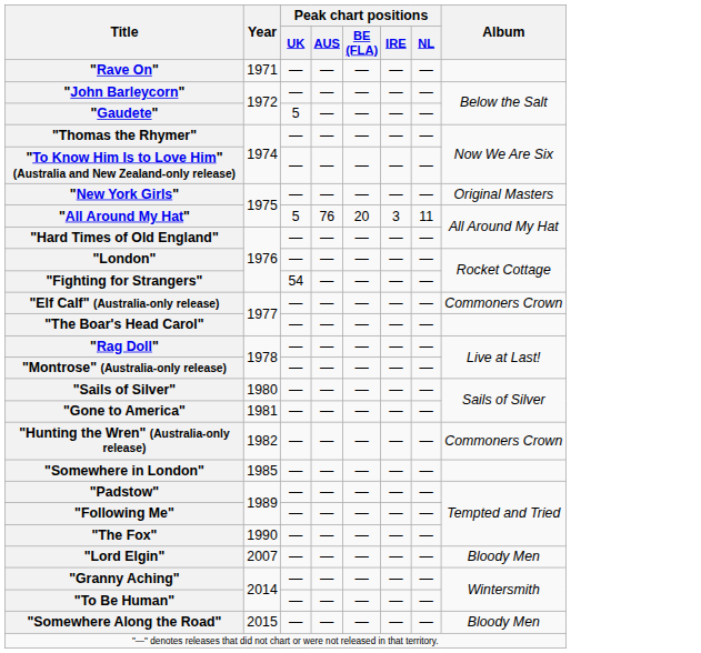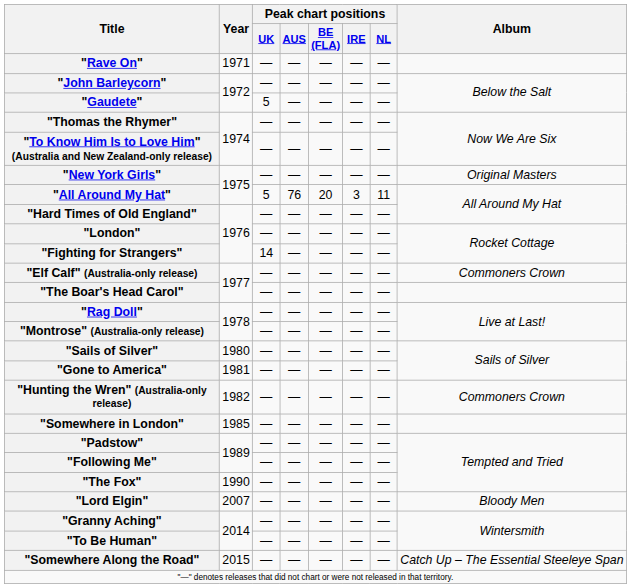"Fighting for Strangers" | Peak chart positions / UK: 54 -> 14
"Somewhere Along the Road" | Album: Bloody Men -> Catch Up – The Essential Steeleye Span
